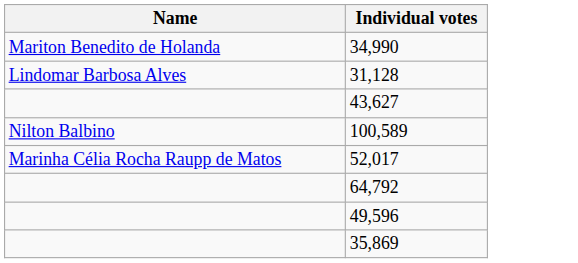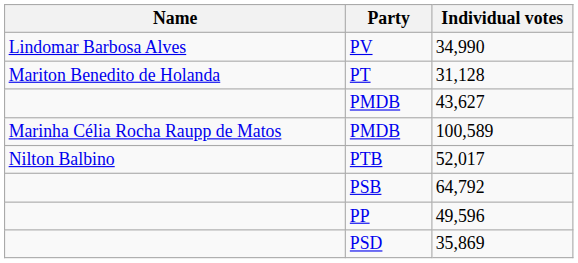+ column: Party | PV | PT | PMDB | PMDB | PTB | PSB | PP | PSD
34,990 | Name: Mariton Benedito de Holanda -> Lindomar Barbosa Alves
31,128 | Name: Lindomar Barbosa Alves -> Mariton Benedito de Holanda
100,589 | Name: Nilton Balbino -> Marinha Célia Rocha Raupp de Matos
52,017 | Name: Marinha Célia Rocha Raupp de Matos -> Nilton Balbino
